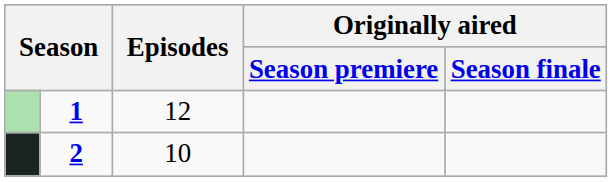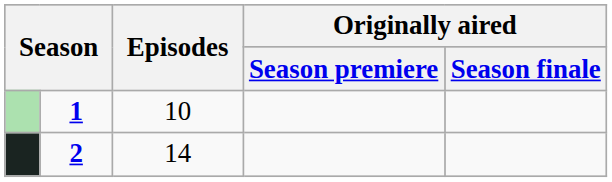1 | Episodes: 12 -> 10
2 | Episodes: 10 -> 14
